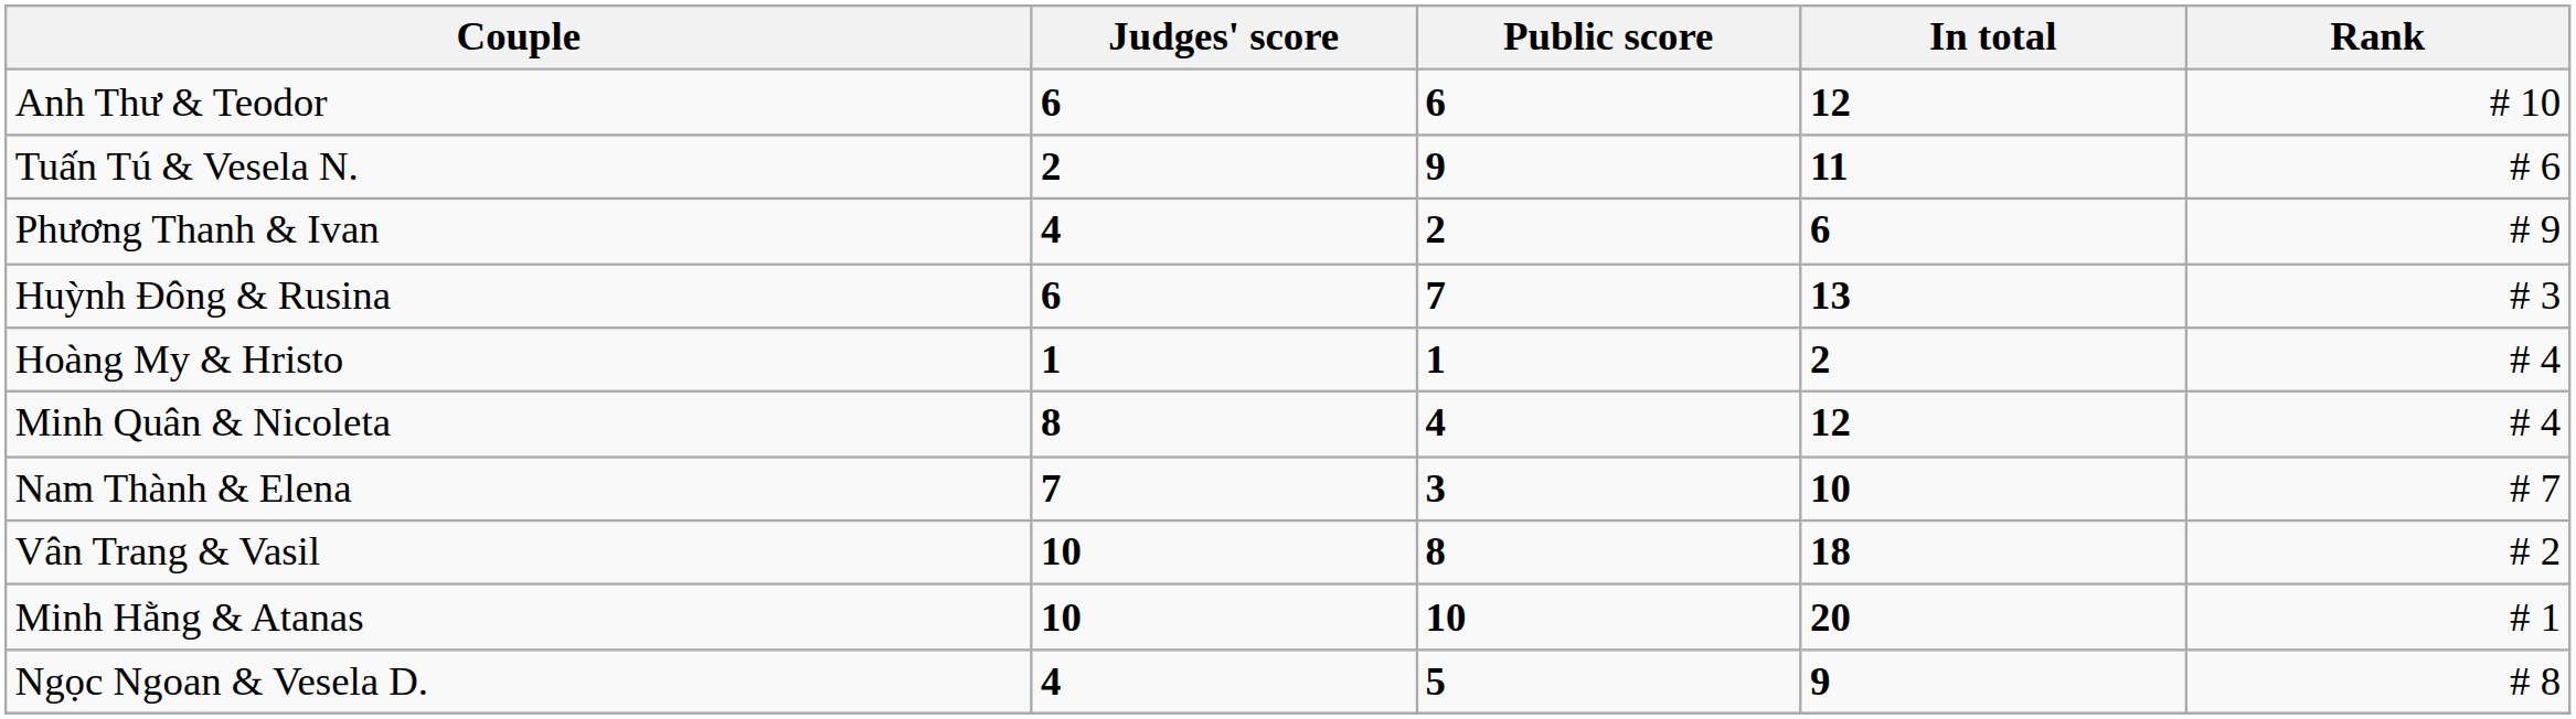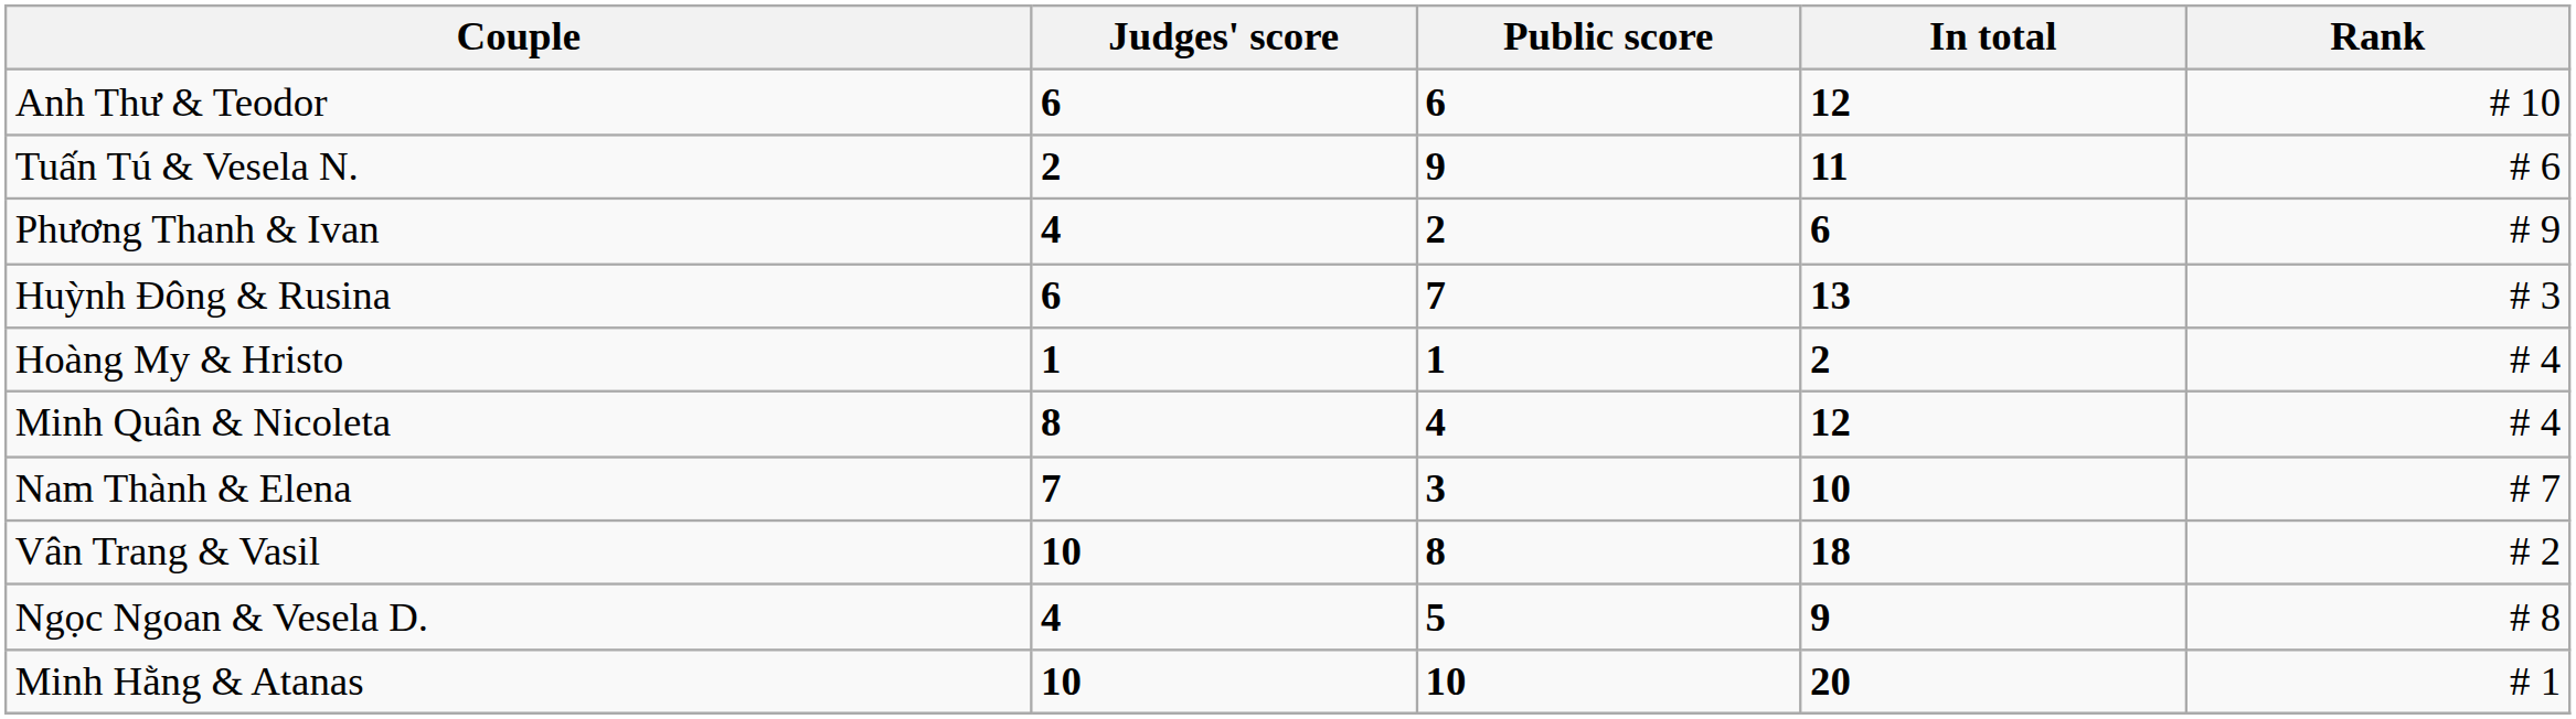rows swapped: Ngọc Ngoan & Vesela D. <-> Minh Hằng & Atanas
